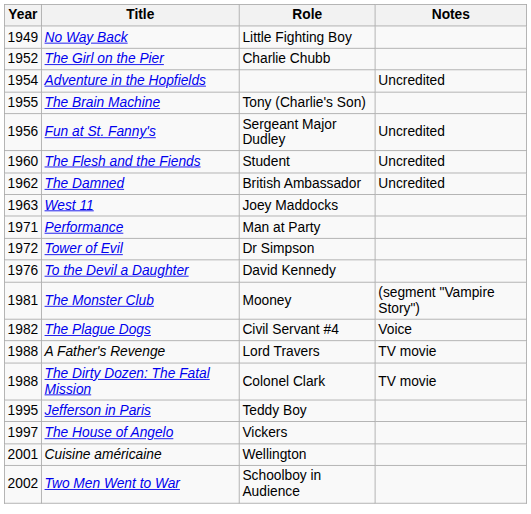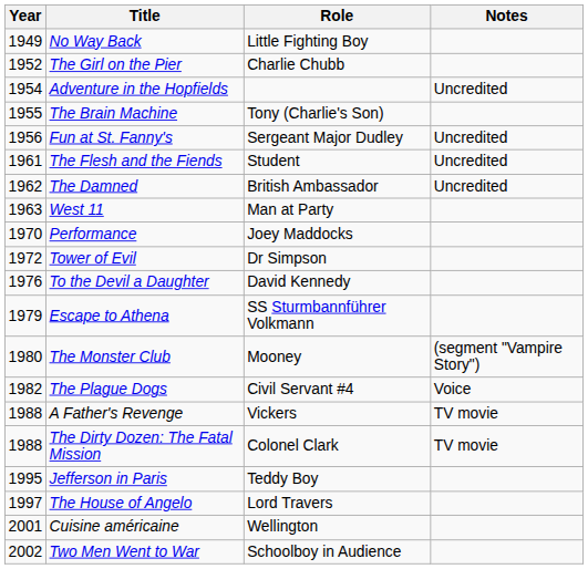The Flesh and the Fiends | Year: 1960 -> 1961
West 11 | Role: Joey Maddocks -> Man at Party
Performance | Year: 1971 -> 1970
Performance | Role: Man at Party -> Joey Maddocks
+ row: 1979 | Escape to Athena | SS Sturmbannführer Volkmann
The Monster Club | Year: 1981 -> 1980
A Father's Revenge | Role: Lord Travers -> Vickers
The House of Angelo | Role: Vickers -> Lord Travers
